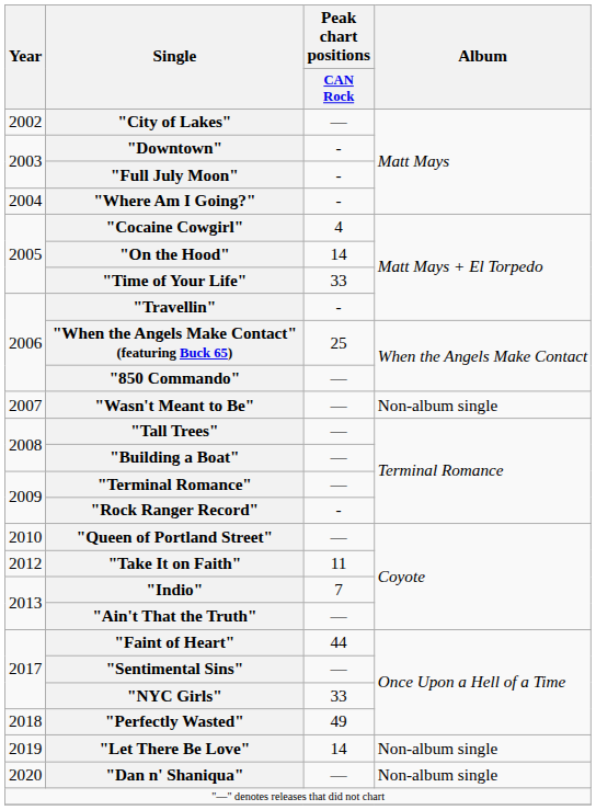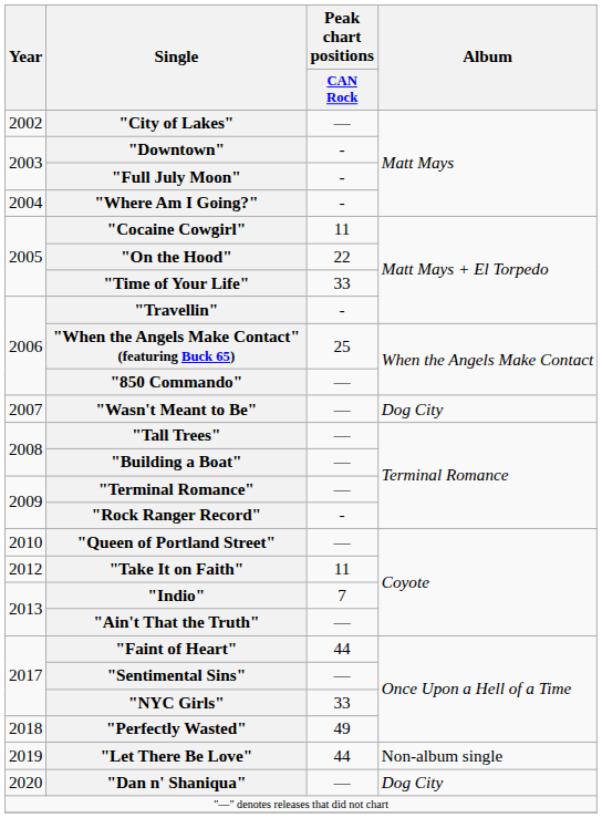"Cocaine Cowgirl" | Peak chart positions / CAN Rock: 4 -> 11
"On the Hood" | Peak chart positions / CAN Rock: 14 -> 22
"Wasn't Meant to Be" | Album: Non-album single -> Dog City
"Let There Be Love" | Peak chart positions / CAN Rock: 14 -> 44
"Dan n' Shaniqua" | Album: Non-album single -> Dog City
